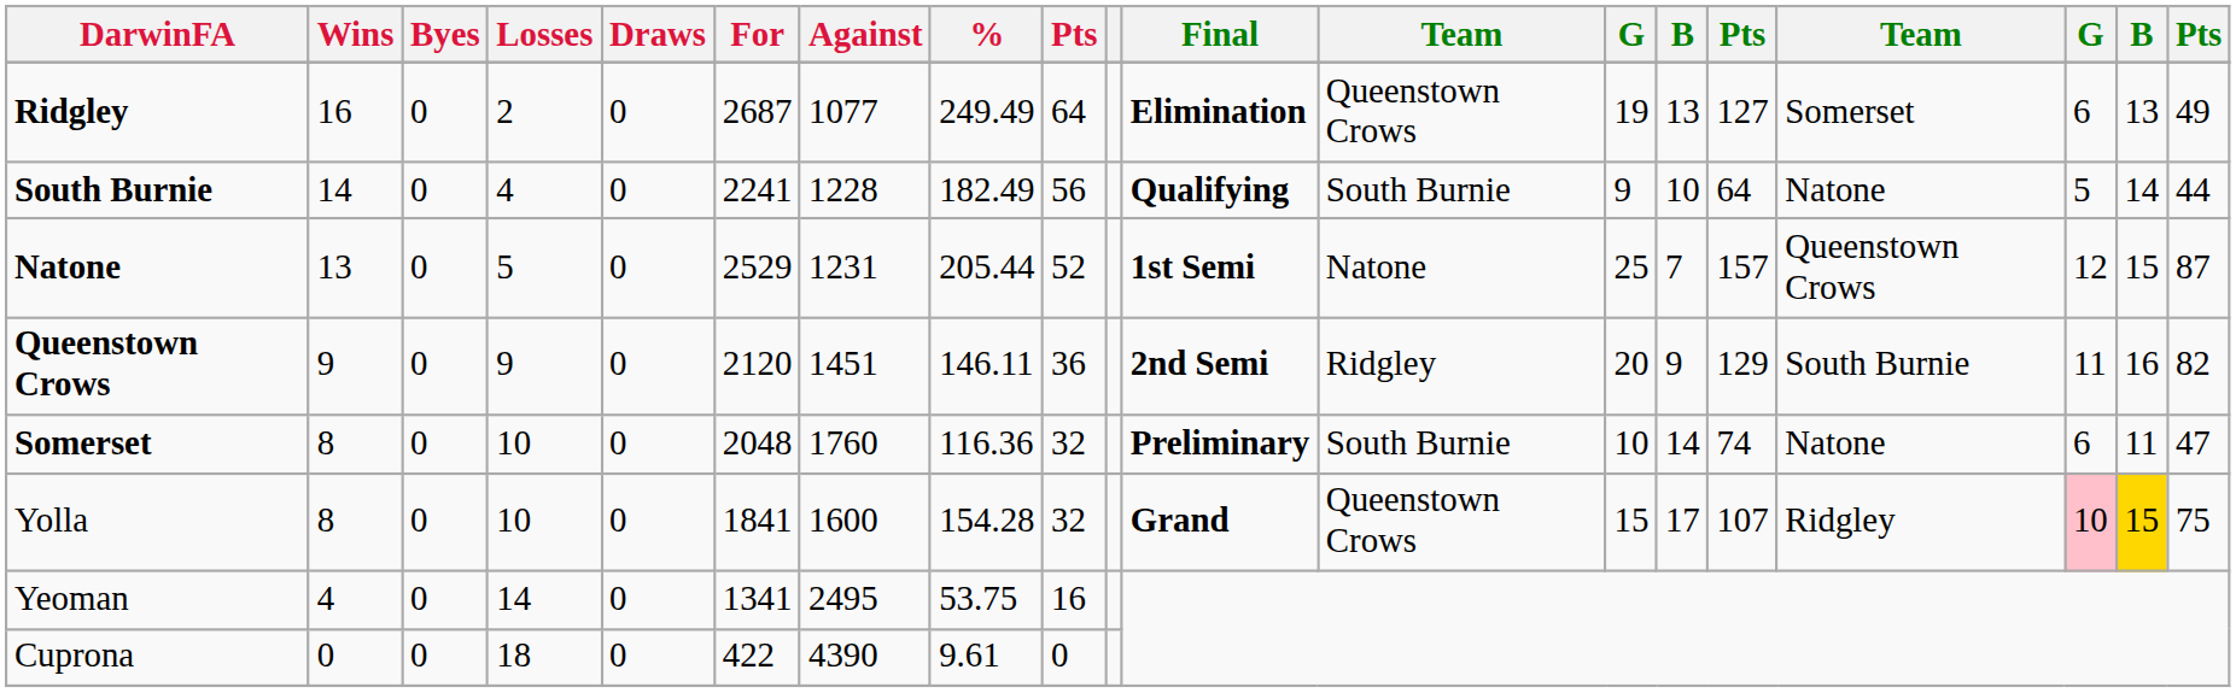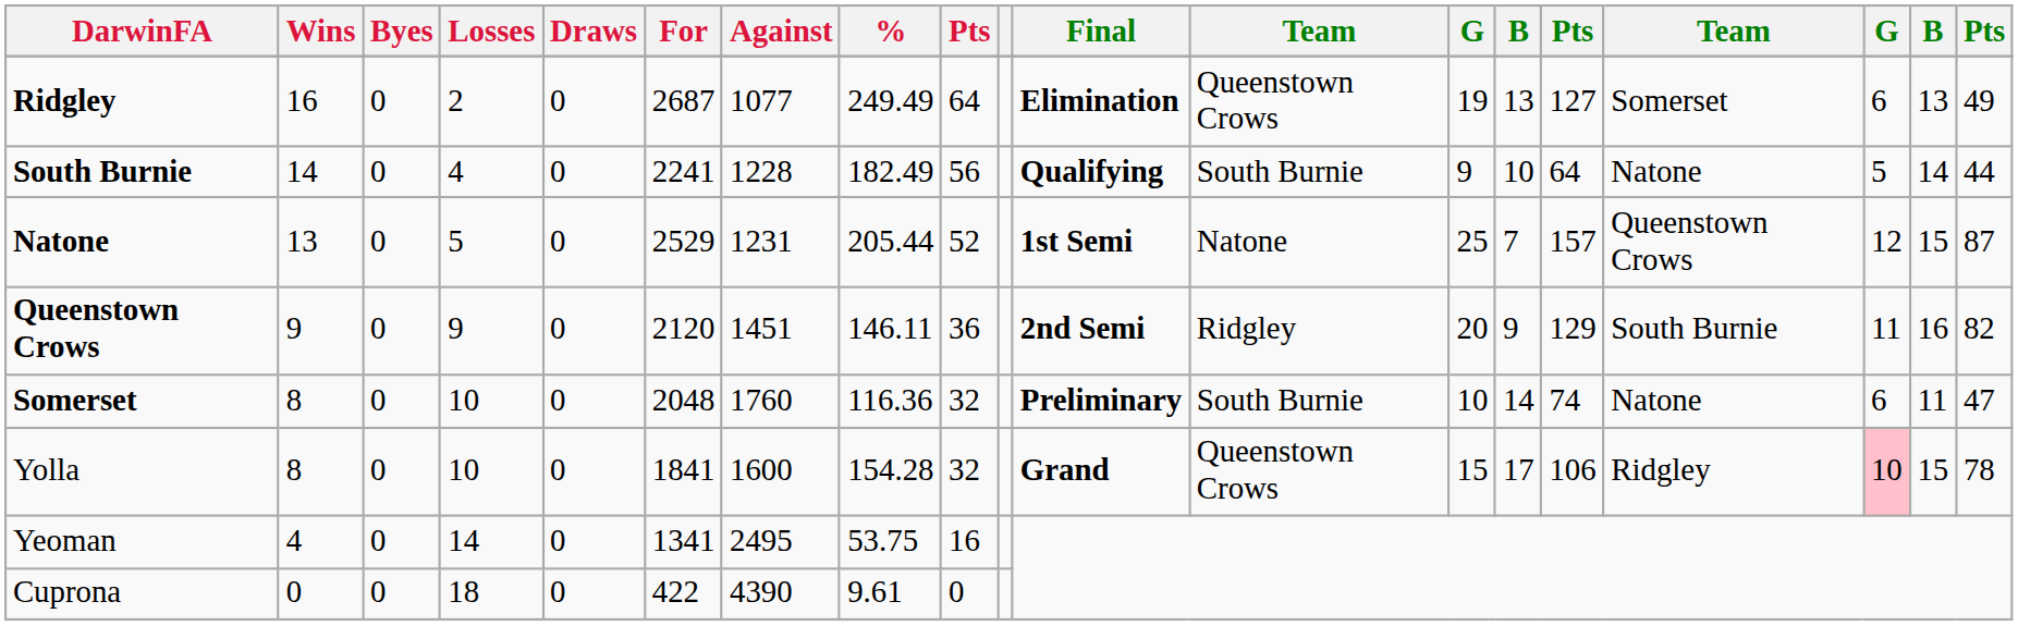Yolla | column 15: 107 -> 106
Yolla | column 18: gold background -> no background
Yolla | column 19: 75 -> 78
